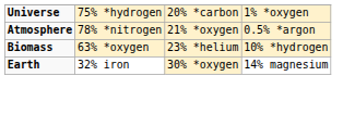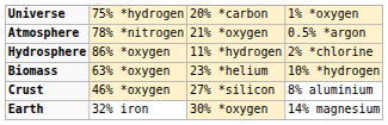+ row: Hydrosphere | 86% *oxygen | 11% *hydrogen | 2% *chlorine
+ row: Crust | 46% *oxygen | 27% *silicon | 8% aluminium
